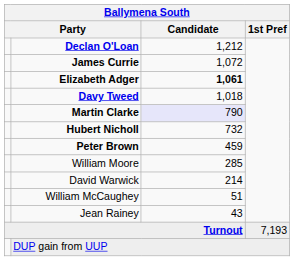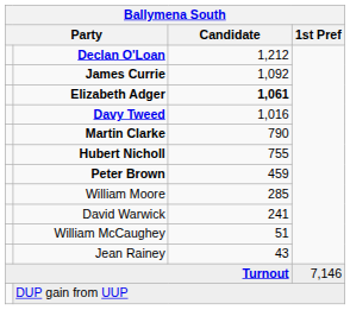James Currie | Candidate: 1,072 -> 1,092
Davy Tweed | Candidate: 1,018 -> 1,016
Martin Clarke | Candidate: lavender background -> no background
Hubert Nicholl | Candidate: 732 -> 755
David Warwick | Candidate: 214 -> 241
Turnout | 1st Pref: 7,193 -> 7,146
